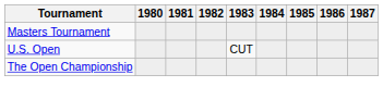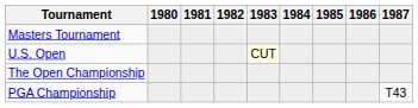U.S. Open | 1983: no background -> lightyellow background
+ row: PGA Championship | T43
